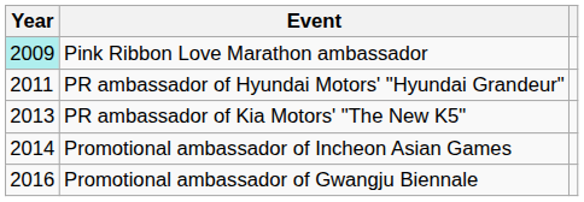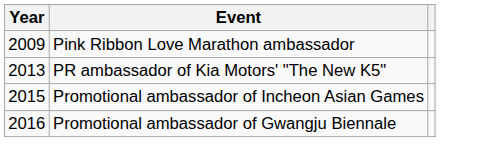Pink Ribbon Love Marathon ambassador | Year: paleturquoise background -> no background
- row: 2011 | PR ambassador of Hyundai Motors' "Hyundai Grandeur"
Promotional ambassador of Incheon Asian Games | Year: 2014 -> 2015
